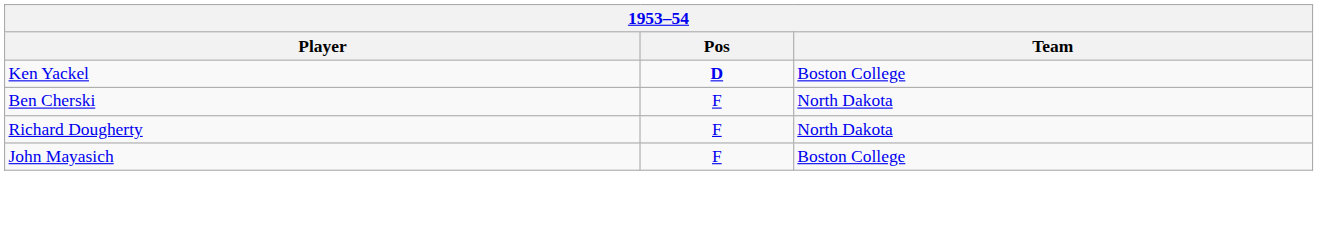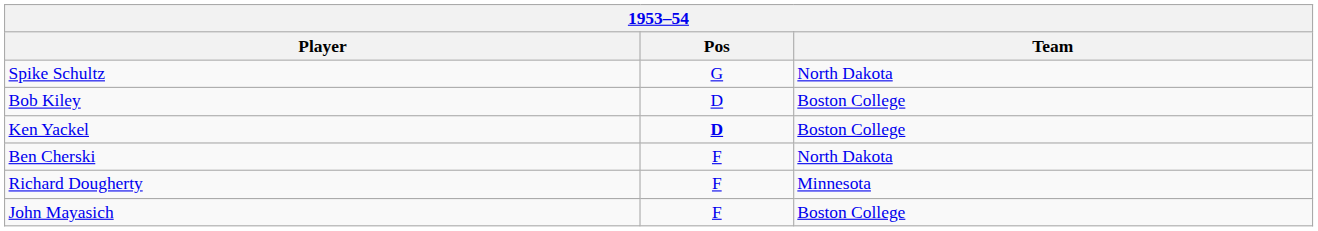+ row: Spike Schultz | G | North Dakota
+ row: Bob Kiley | D | Boston College
Richard Dougherty | Team: North Dakota -> Minnesota
